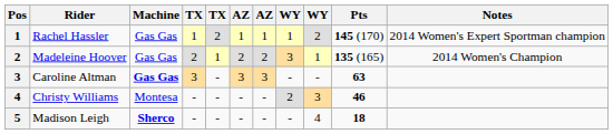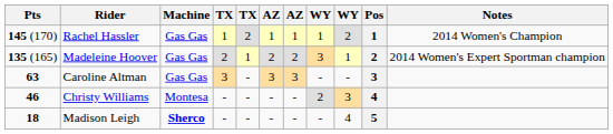columns swapped: Pos <-> Pts
Rachel Hassler | Notes: 2014 Women's Expert Sportman champion -> 2014 Women's Champion
Madeleine Hoover | Notes: 2014 Women's Champion -> 2014 Women's Expert Sportman champion
Caroline Altman | Machine: bold -> normal
